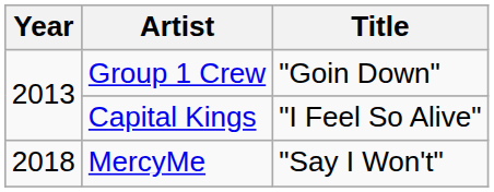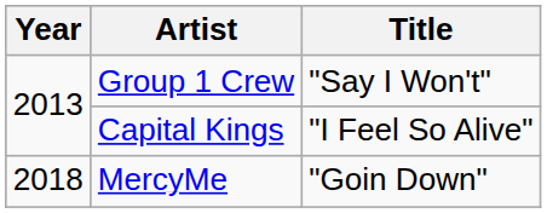Group 1 Crew | Title: "Goin Down" -> "Say I Won't"
MercyMe | Title: "Say I Won't" -> "Goin Down"
